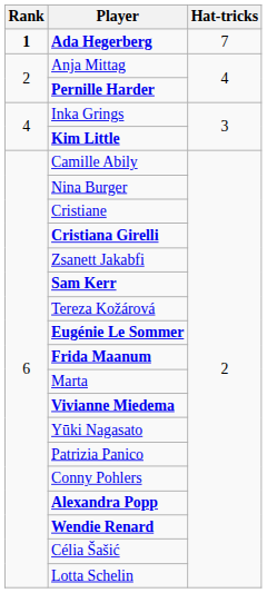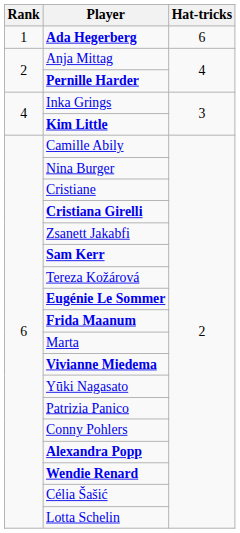Ada Hegerberg | Rank: bold -> normal
Ada Hegerberg | Hat-tricks: 7 -> 6
